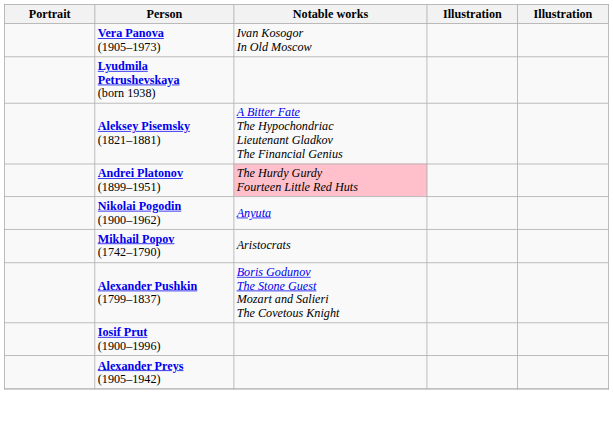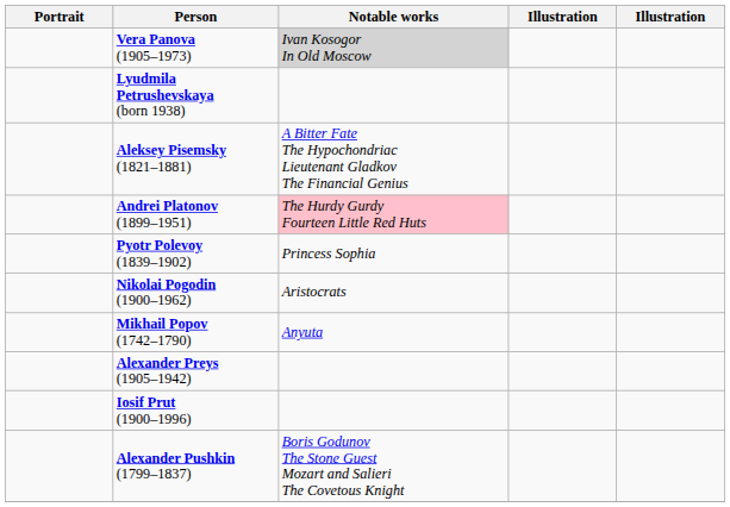Vera Panova (1905–1973) | Notable works: no background -> lightgrey background
+ row: Pyotr Polevoy (1839–1902) | Princess Sophia
Nikolai Pogodin (1900–1962) | Notable works: Anyuta -> Aristocrats
Mikhail Popov (1742–1790) | Notable works: Aristocrats -> Anyuta
rows swapped: Alexander Preys (1905–1942) <-> Alexander Pushkin (1799–1837)
